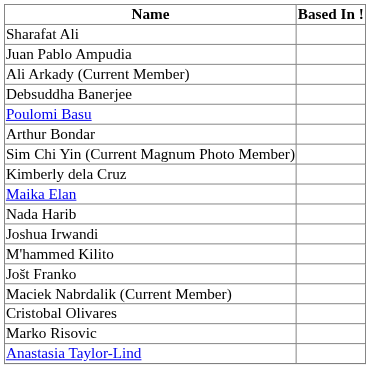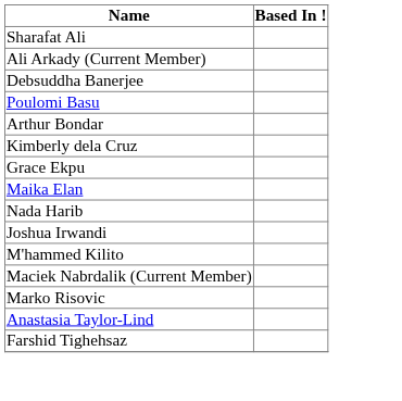- row: Juan Pablo Ampudia
- row: Sim Chi Yin (Current Magnum Photo Member)
+ row: Grace Ekpu
- row: Jošt Franko
- row: Cristobal Olivares
+ row: Farshid Tighehsaz
